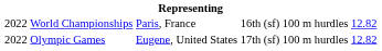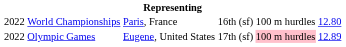World Championships | column 6: 12.82 -> 12.80
Olympic Games | column 5: no background -> pink background
Olympic Games | column 6: 12.82 -> 12.89
